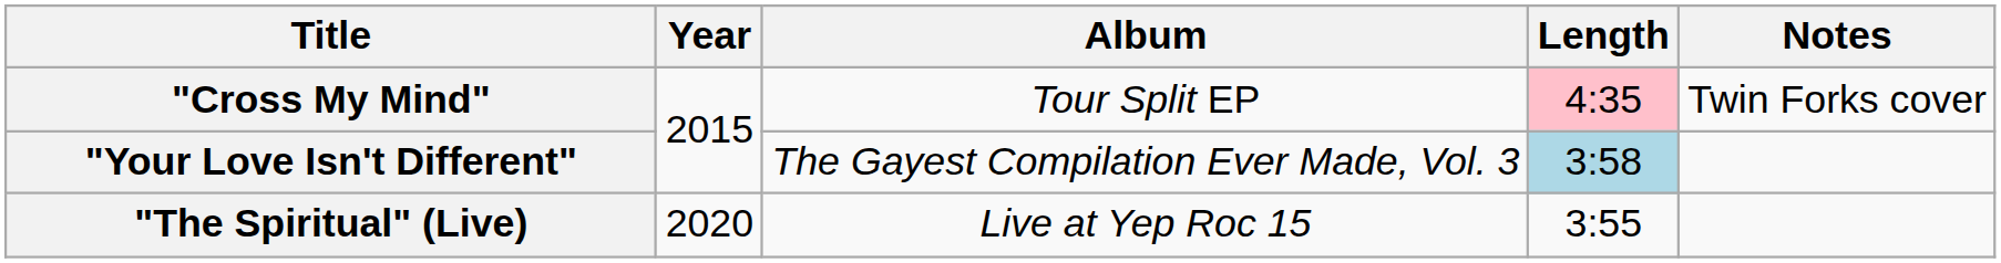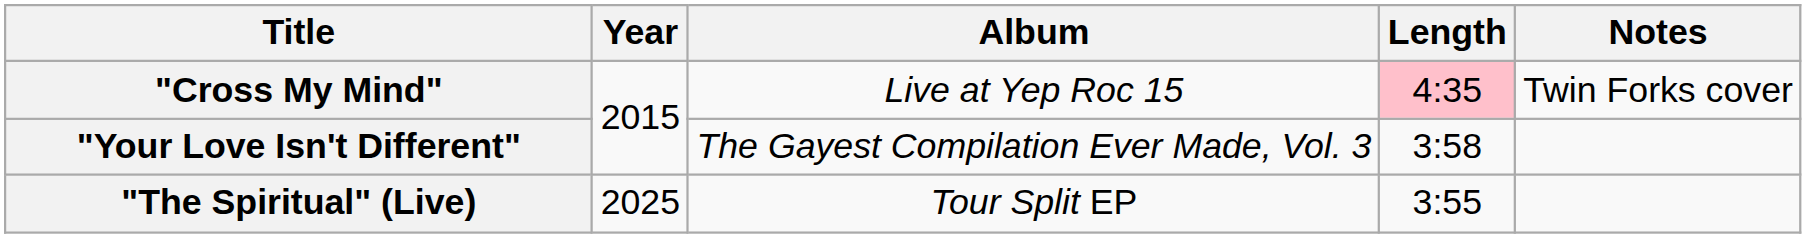"Cross My Mind" | Album: Tour Split EP -> Live at Yep Roc 15
"Your Love Isn't Different" | Length: lightblue background -> no background
"The Spiritual" (Live) | Year: 2020 -> 2025
"The Spiritual" (Live) | Album: Live at Yep Roc 15 -> Tour Split EP
